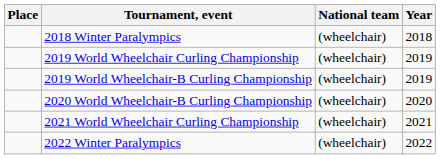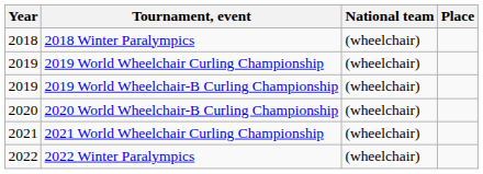columns swapped: Year <-> Place
